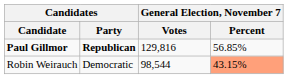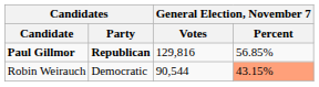Robin Weirauch | General Election, November 7 / Votes: 98,544 -> 90,544
